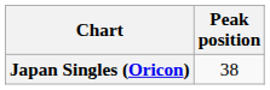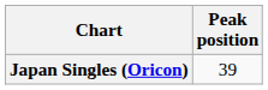Japan Singles (Oricon) | Peak position: 38 -> 39
